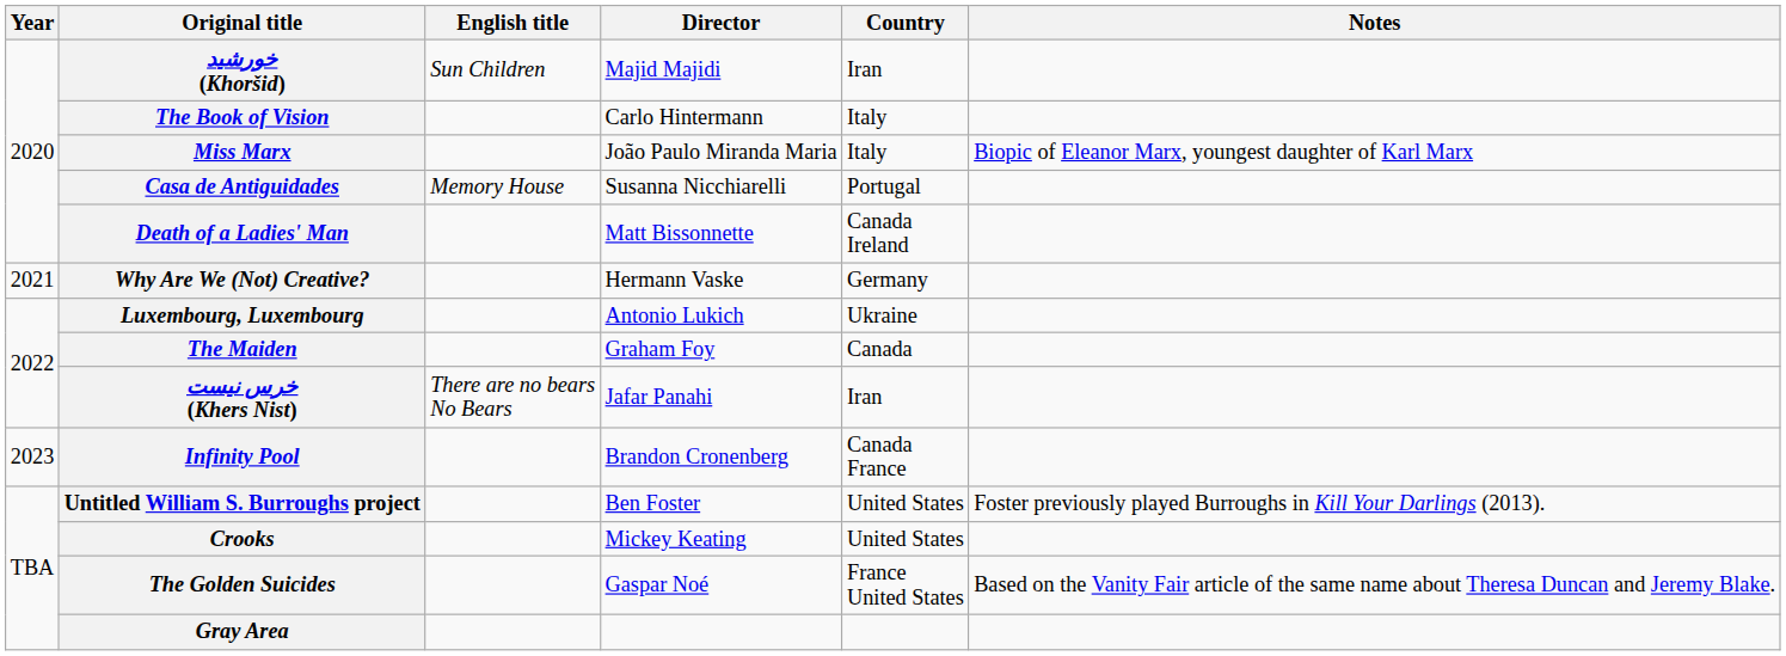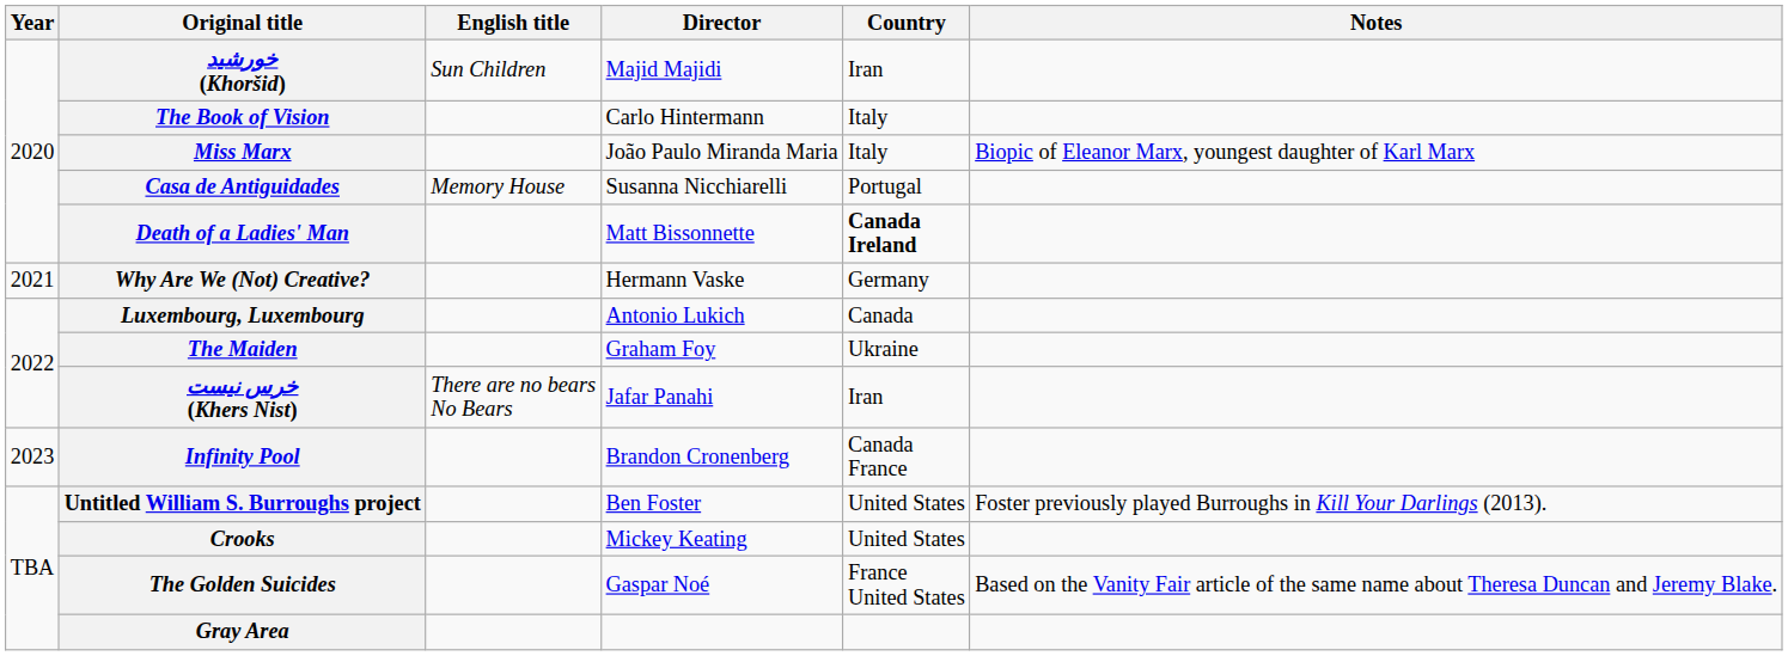Death of a Ladies' Man | Country: normal -> bold
Luxembourg, Luxembourg | Country: Ukraine -> Canada
The Maiden | Country: Canada -> Ukraine
